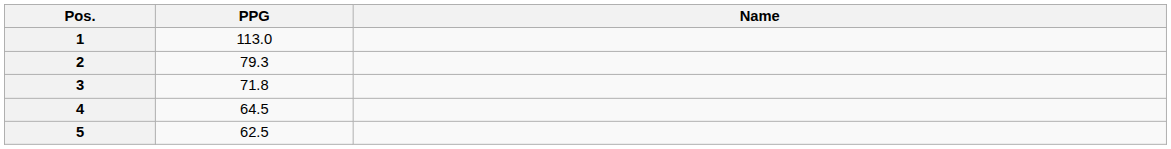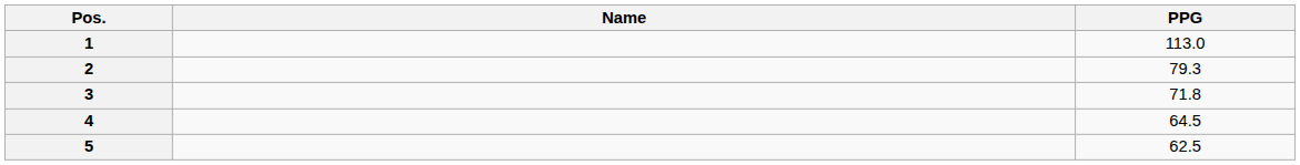columns swapped: Name <-> PPG
